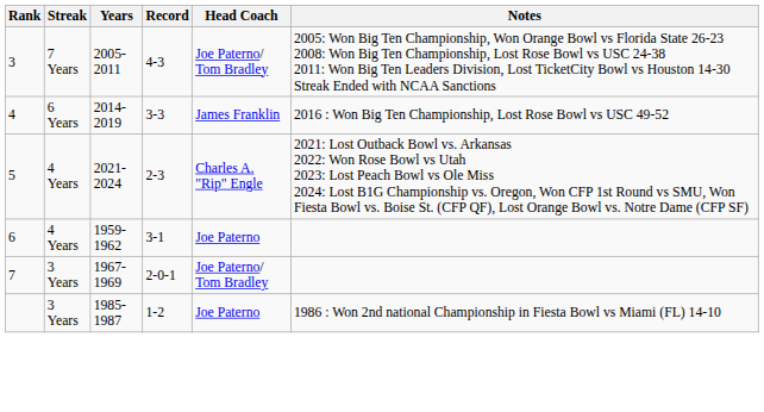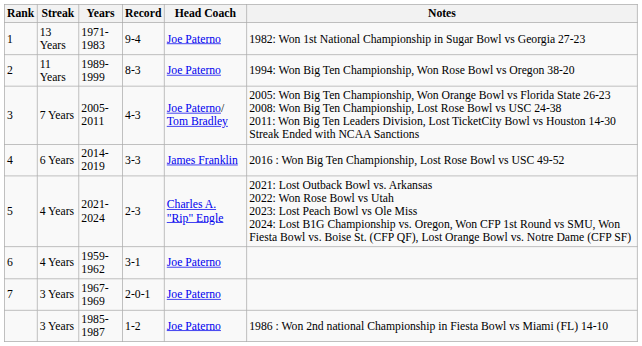+ row: 1 | 13 Years | 1971-1983 | 9-4 | Joe Paterno | 1982: Won 1st National Championship in Sugar Bowl vs Georgia 27-23
+ row: 2 | 11 Years | 1989-1999 | 8-3 | Joe Paterno | 1994: Won Big Ten Championship, Won Rose Bowl vs Oregon 38-20
1967-1969 | Head Coach: Joe Paterno/ Tom Bradley -> Joe Paterno
